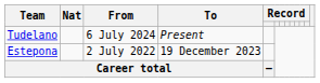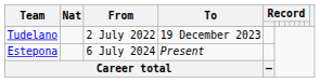Tudelano | From: 6 July 2024 -> 2 July 2022
Tudelano | To: Present -> 19 December 2023
Estepona | From: 2 July 2022 -> 6 July 2024
Estepona | To: 19 December 2023 -> Present
